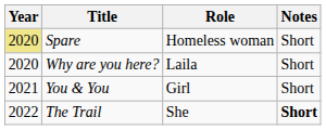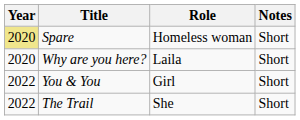You & You | Year: 2021 -> 2022
The Trail | Notes: bold -> normal
